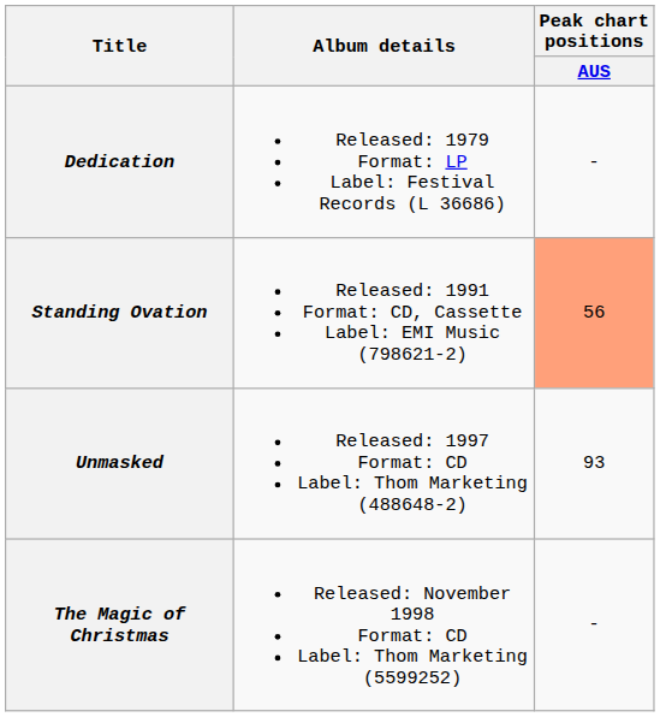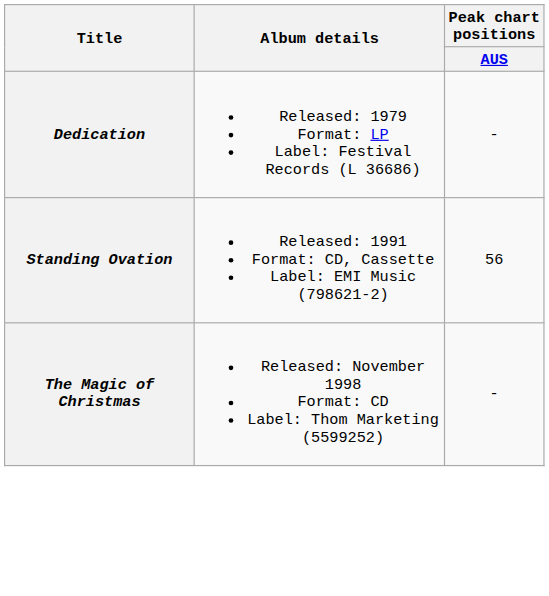Standing Ovation | Peak chart positions / AUS: lightsalmon background -> no background
- row: Unmasked | Released: 1997 Format: CD Label: Thom Marketing (488648-2) | 93
